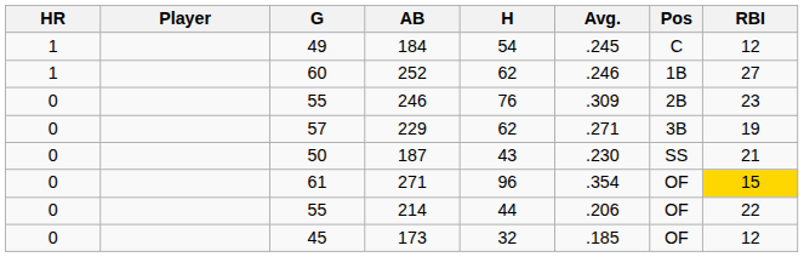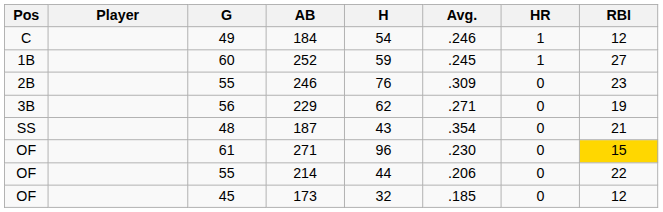columns swapped: Pos <-> HR
184 | Avg.: .245 -> .246
252 | H: 62 -> 59
252 | Avg.: .246 -> .245
229 | G: 57 -> 56
187 | G: 50 -> 48
187 | Avg.: .230 -> .354
271 | Avg.: .354 -> .230
